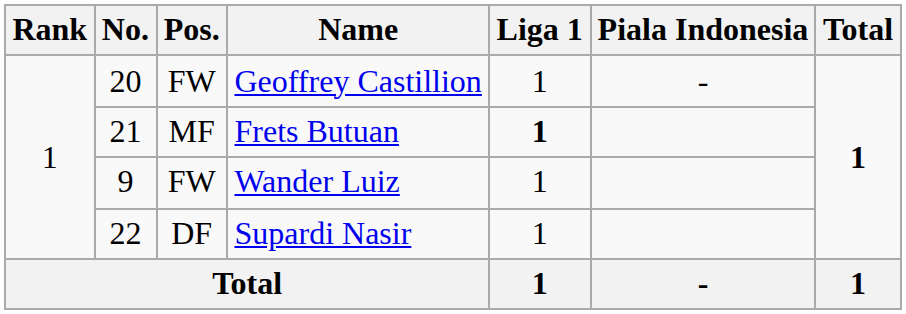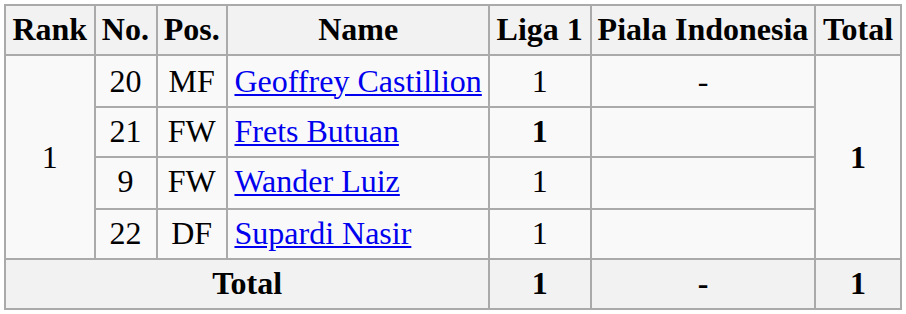Geoffrey Castillion | Pos.: FW -> MF
Frets Butuan | Pos.: MF -> FW
